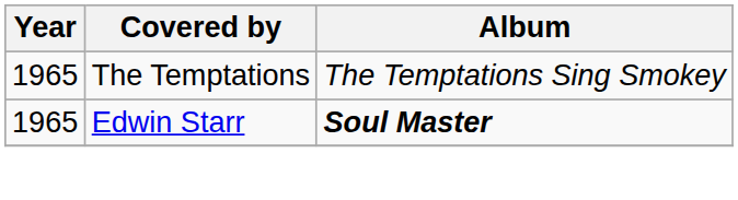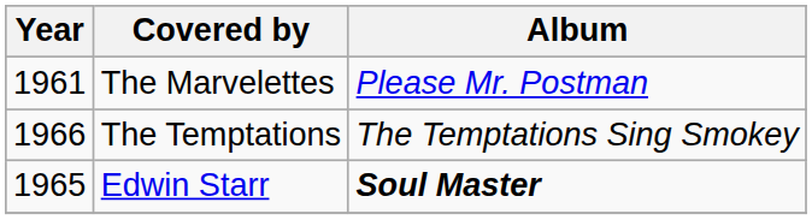+ row: 1961 | The Marvelettes | Please Mr. Postman
The Temptations | Year: 1965 -> 1966
